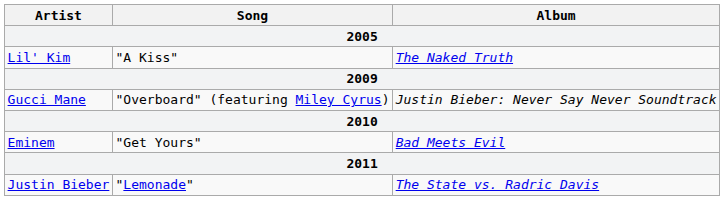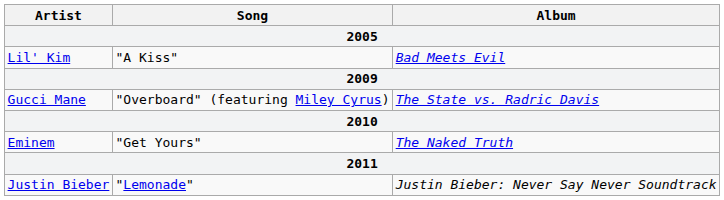Lil' Kim | Album: The Naked Truth -> Bad Meets Evil
Gucci Mane | Album: Justin Bieber: Never Say Never Soundtrack -> The State vs. Radric Davis
Eminem | Album: Bad Meets Evil -> The Naked Truth
Justin Bieber | Album: The State vs. Radric Davis -> Justin Bieber: Never Say Never Soundtrack
